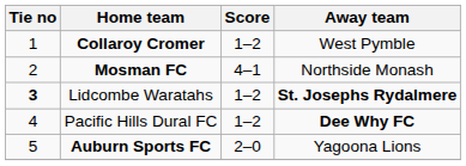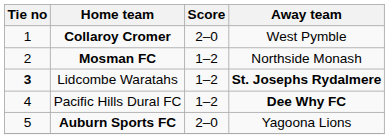Collaroy Cromer | Score: 1–2 -> 2–0
Mosman FC | Score: 4–1 -> 1–2
